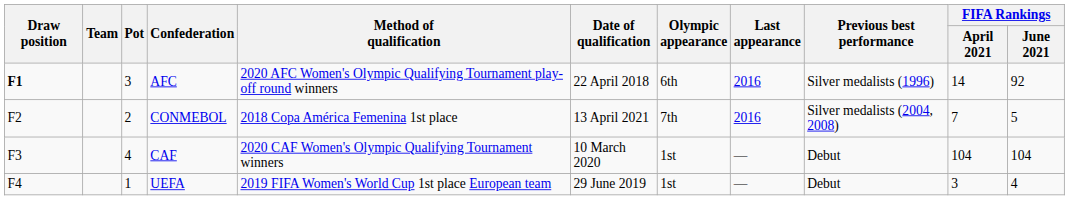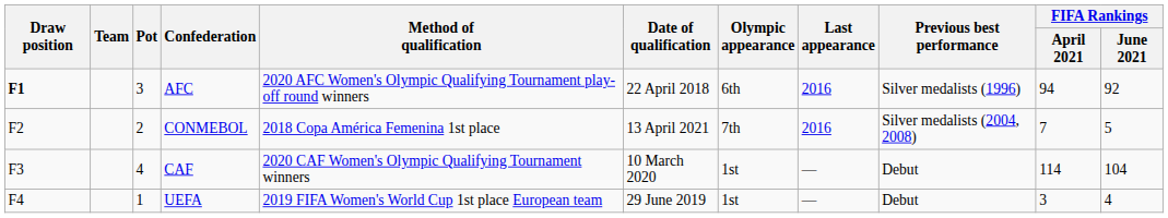AFC | FIFA Rankings / April 2021: 14 -> 94
CAF | FIFA Rankings / April 2021: 104 -> 114
